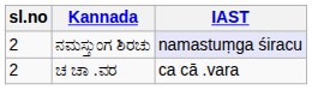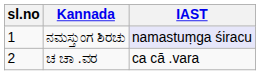ನಮಸ್ತುಂಗ ಶಿರಚು | sl.no: 2 -> 1
